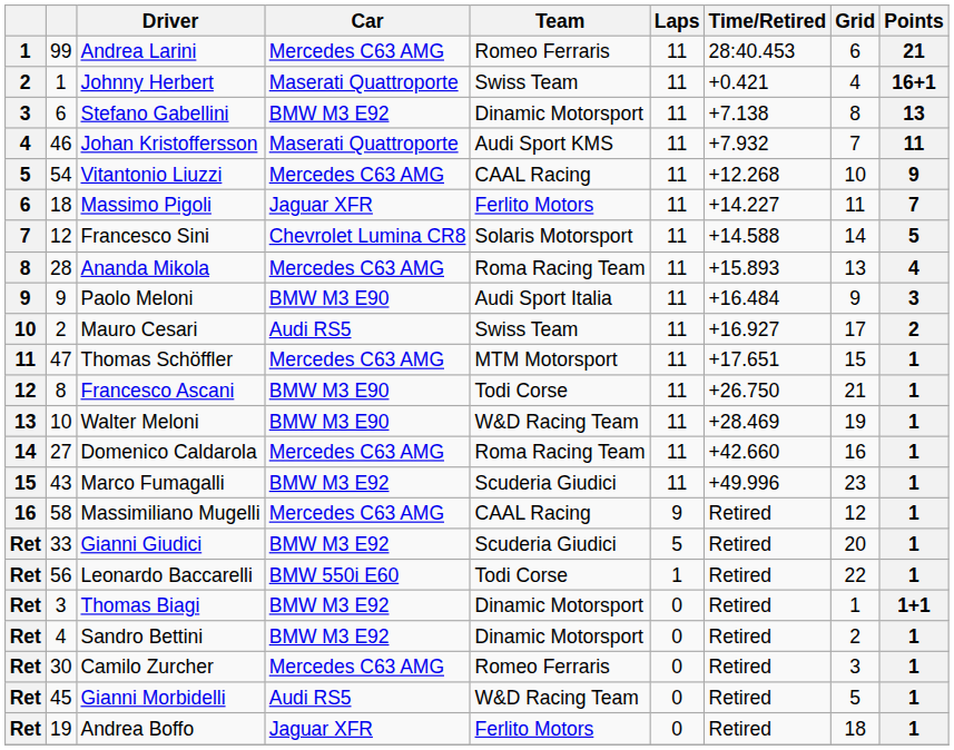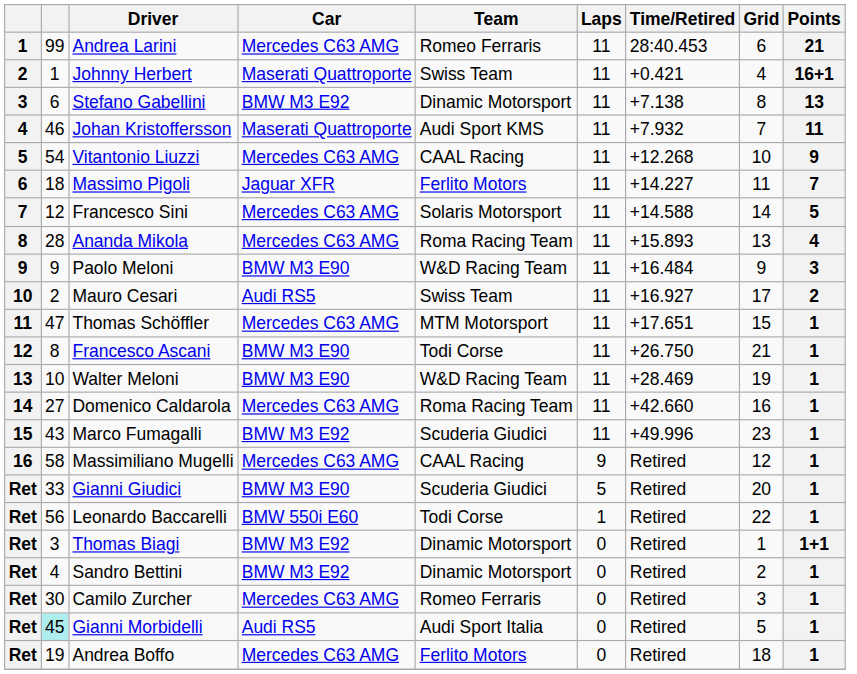Francesco Sini | Car: Chevrolet Lumina CR8 -> Mercedes C63 AMG
Paolo Meloni | Team: Audi Sport Italia -> W&D Racing Team
Gianni Giudici | Car: BMW M3 E92 -> BMW M3 E90
Gianni Morbidelli | column 2: no background -> paleturquoise background
Gianni Morbidelli | Team: W&D Racing Team -> Audi Sport Italia
Andrea Boffo | Car: Jaguar XFR -> Mercedes C63 AMG
